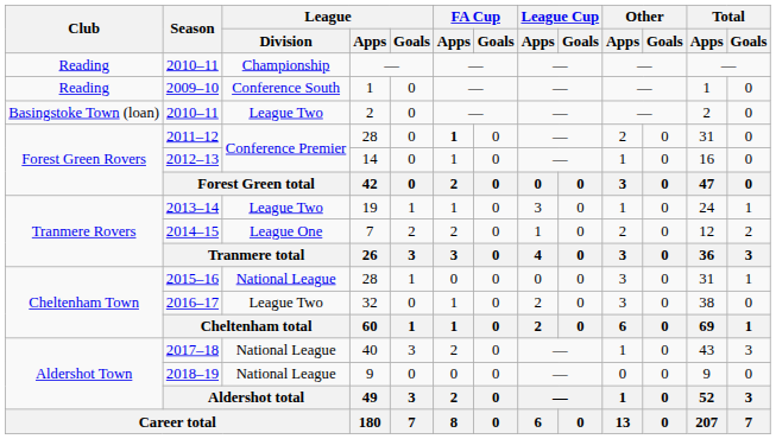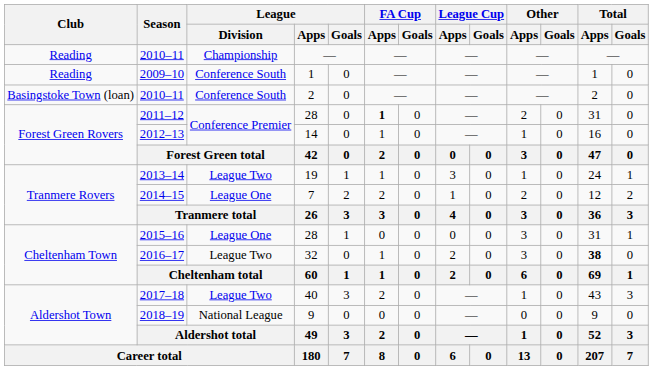2010–11 / 2 | League / Division: League Two -> Conference South
2015–16 | League / Division: National League -> League One
2016–17 | Total / Apps: normal -> bold
2017–18 | League / Division: National League -> League Two
